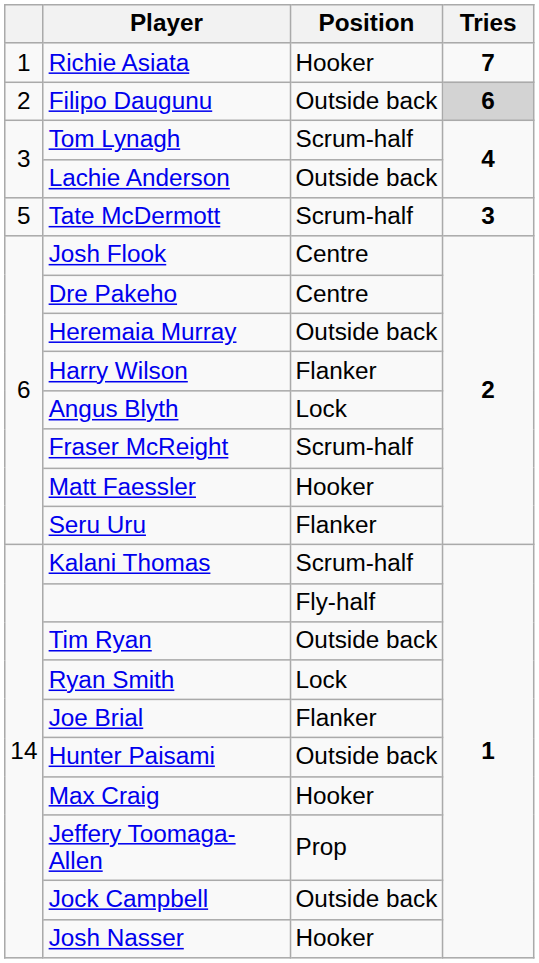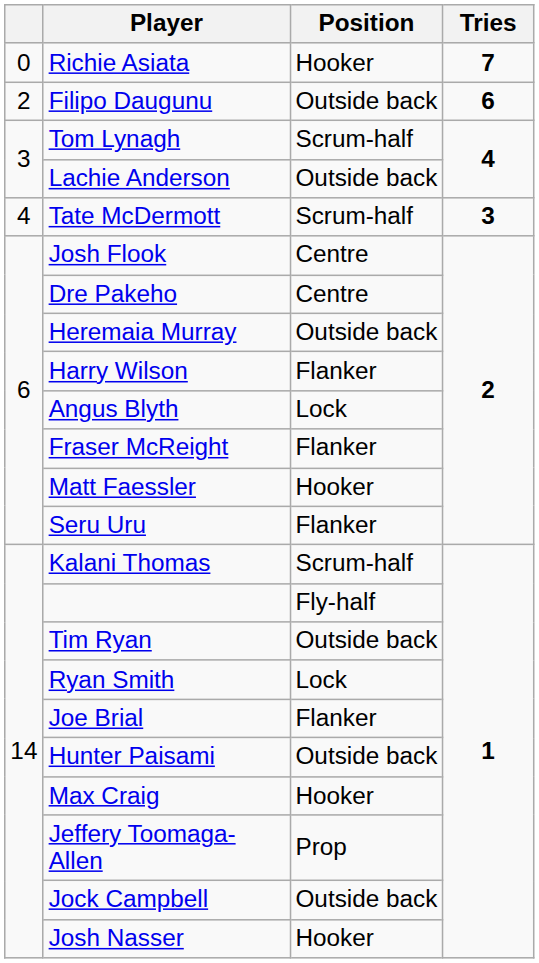Richie Asiata | column 1: 1 -> 0
Filipo Daugunu | Tries: lightgrey background -> no background
Tate McDermott | column 1: 5 -> 4
Fraser McReight | Position: Scrum-half -> Flanker
